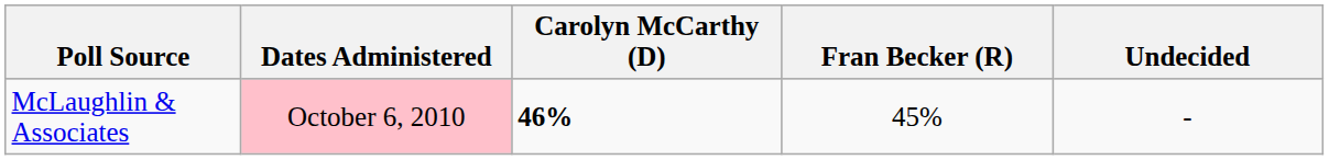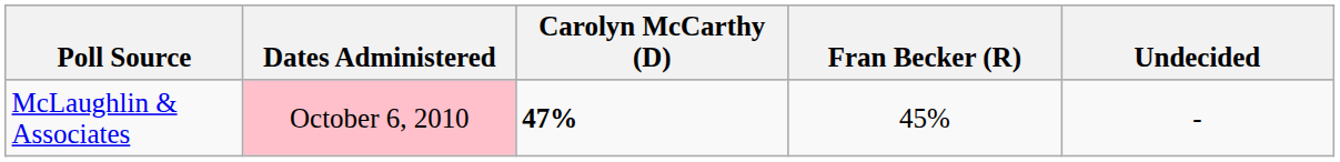McLaughlin & Associates | Carolyn McCarthy (D): 46% -> 47%
